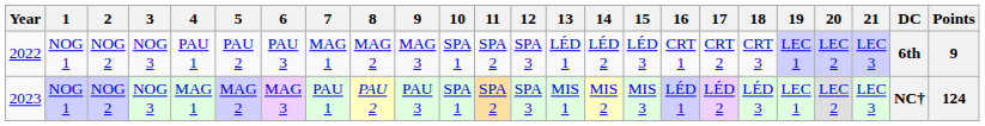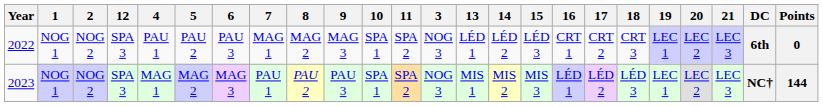columns swapped: 3 <-> 12
2022 | Points: 9 -> 0
2023 | Points: 124 -> 144
